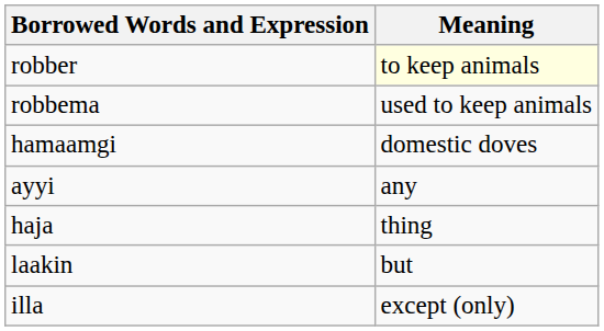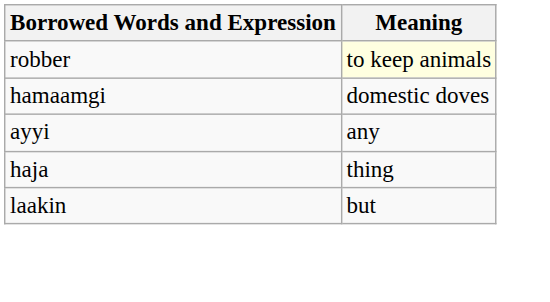- row: robbema | used to keep animals
- row: illa | except (only)
